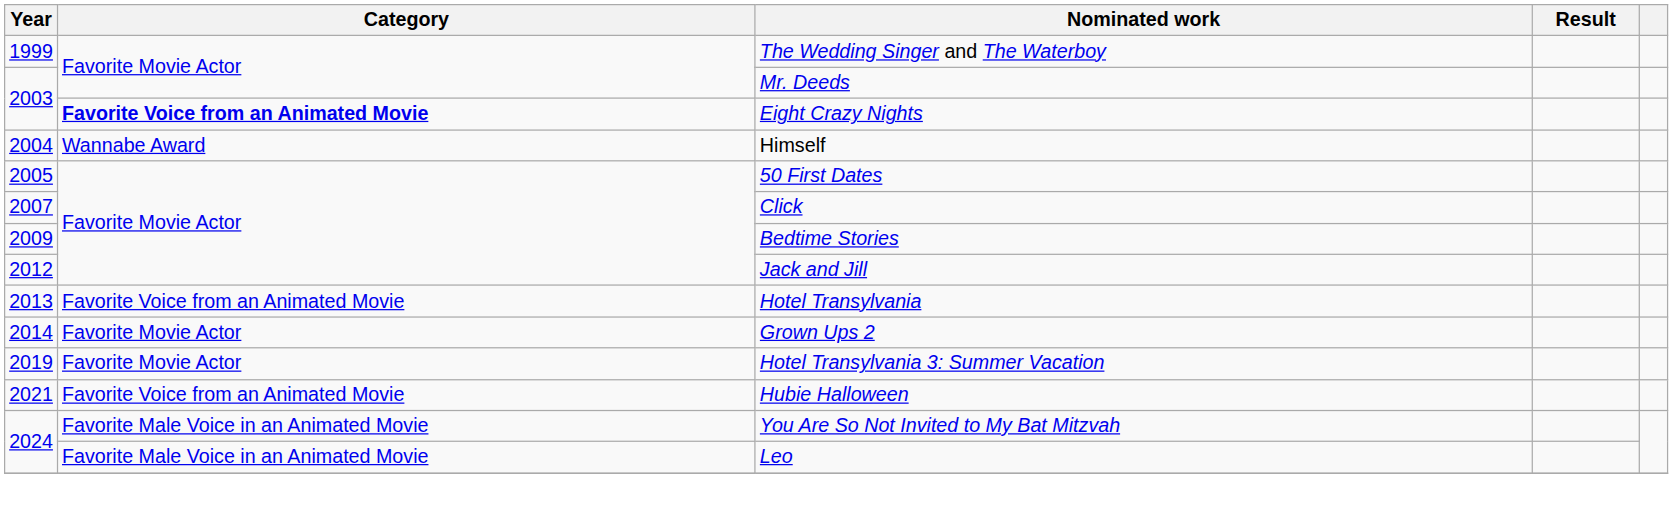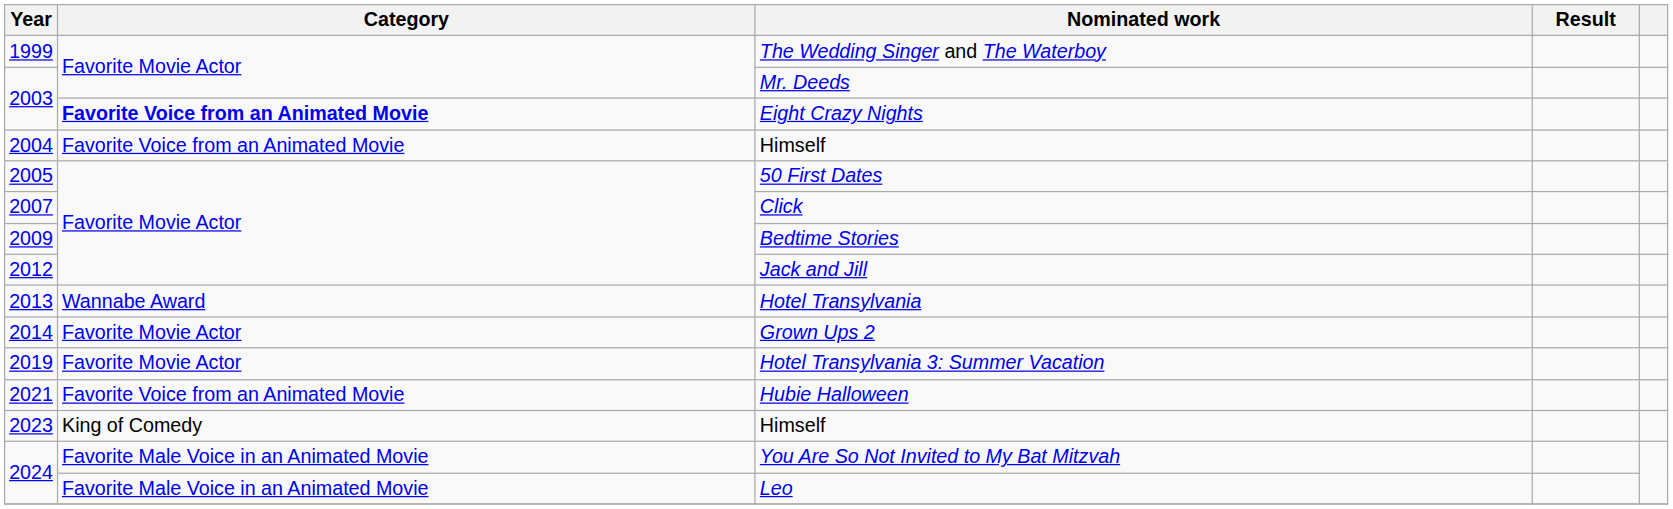2004 / Himself | Category: Wannabe Award -> Favorite Voice from an Animated Movie
Hotel Transylvania | Category: Favorite Voice from an Animated Movie -> Wannabe Award
+ row: 2023 | King of Comedy | Himself
